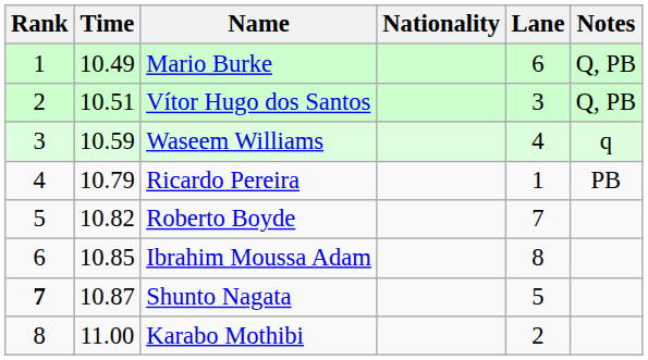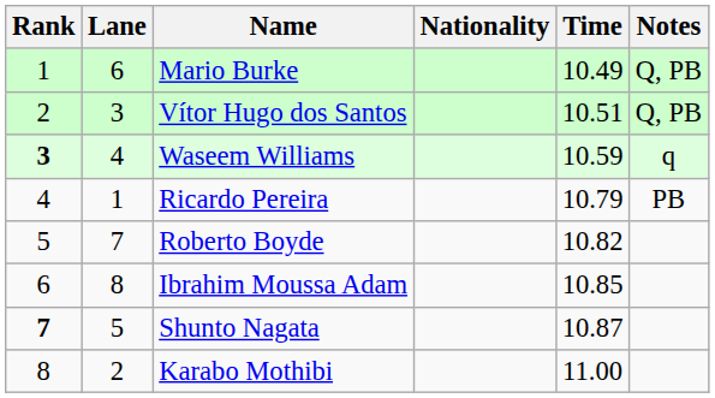columns swapped: Lane <-> Time
Waseem Williams | Rank: normal -> bold
